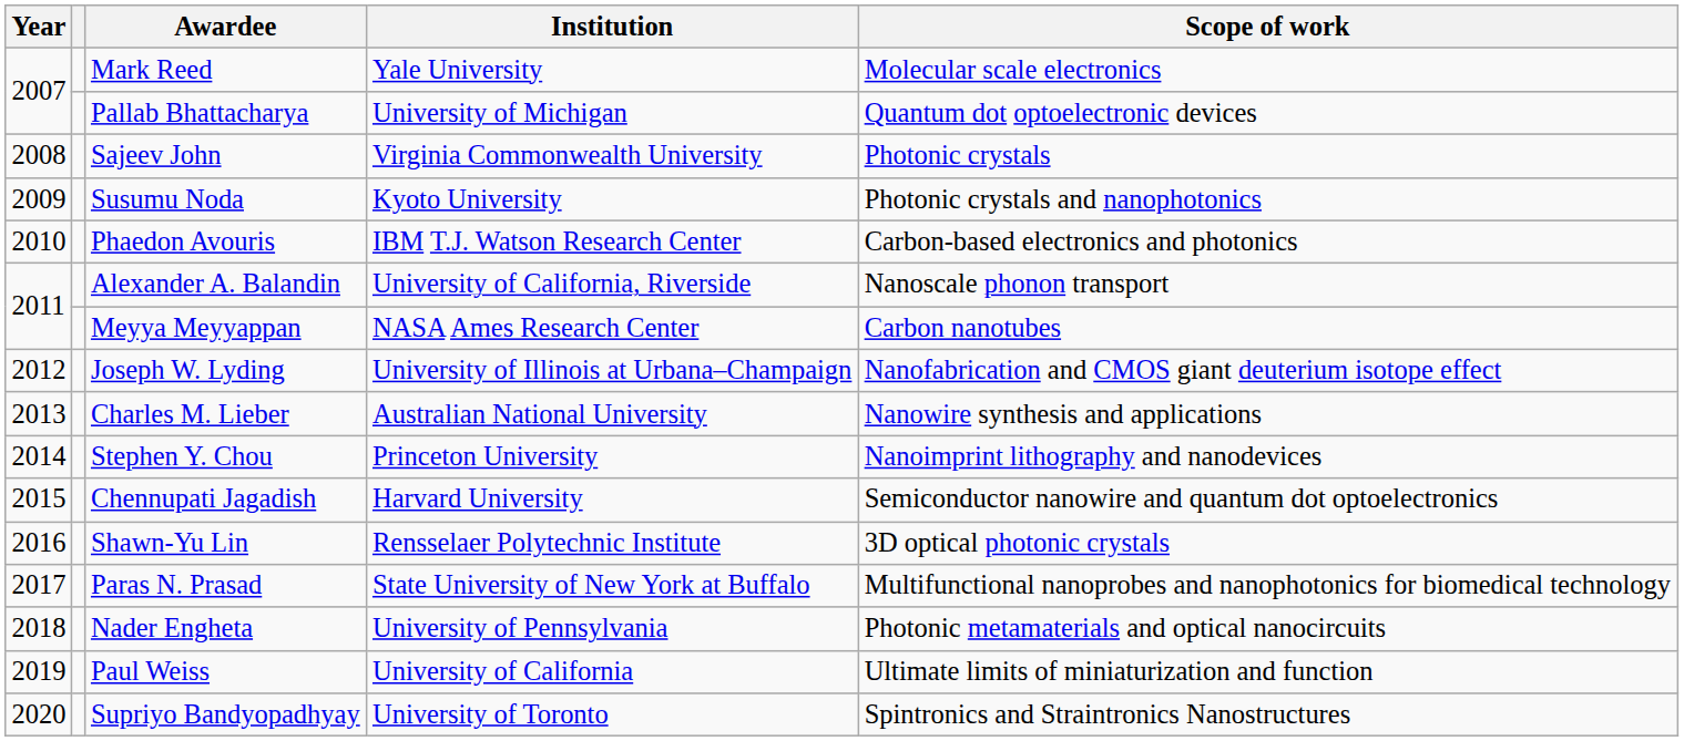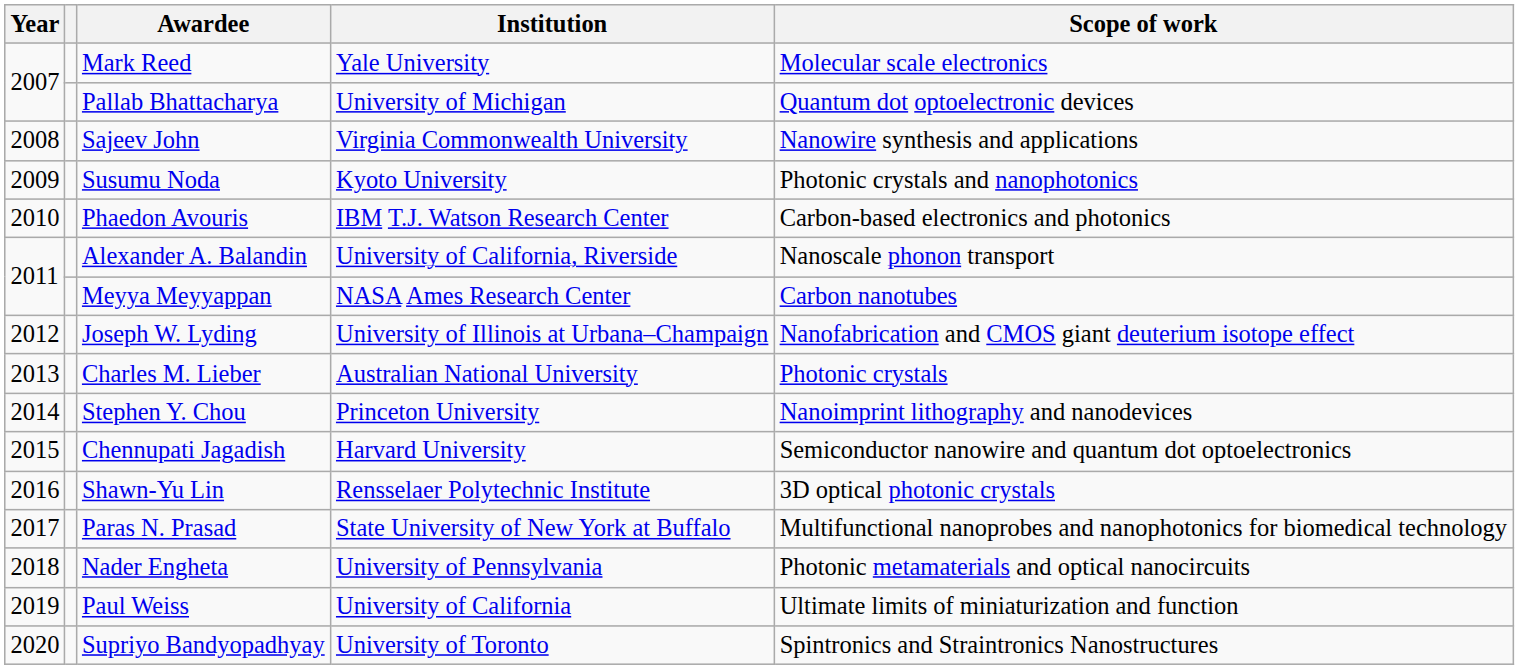Sajeev John | Scope of work: Photonic crystals -> Nanowire synthesis and applications
Charles M. Lieber | Scope of work: Nanowire synthesis and applications -> Photonic crystals
